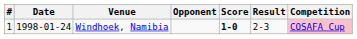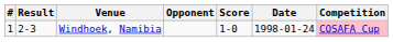columns swapped: Date <-> Result
Windhoek, Namibia | Score: bold -> normal
